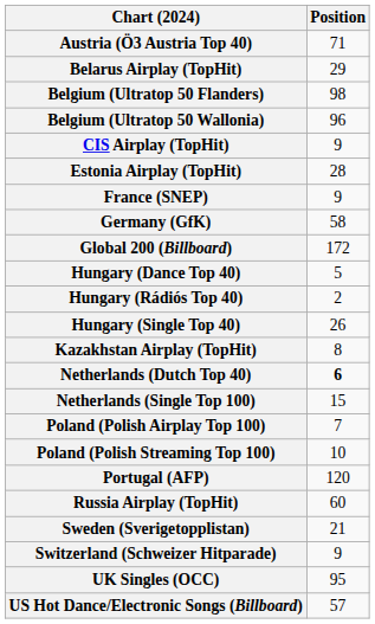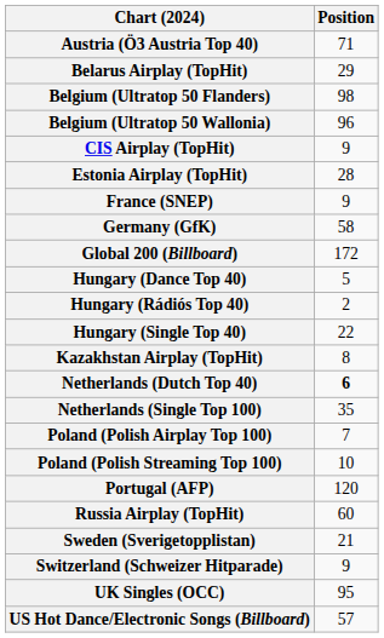Hungary (Single Top 40) | Position: 26 -> 22
Netherlands (Single Top 100) | Position: 15 -> 35
